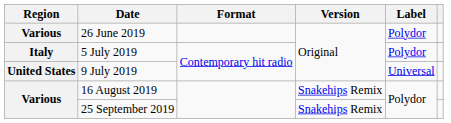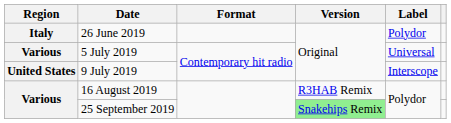26 June 2019 | Region: Various -> Italy
5 July 2019 | Region: Italy -> Various
5 July 2019 | Label: Polydor -> Universal
9 July 2019 | Label: Universal -> Interscope
16 August 2019 | Version: Snakehips Remix -> R3HAB Remix
25 September 2019 | Version: no background -> lightgreen background
